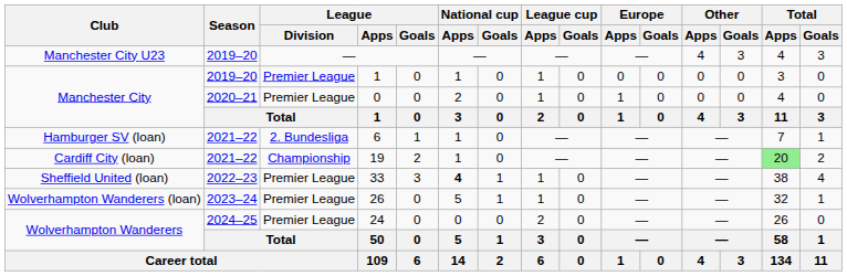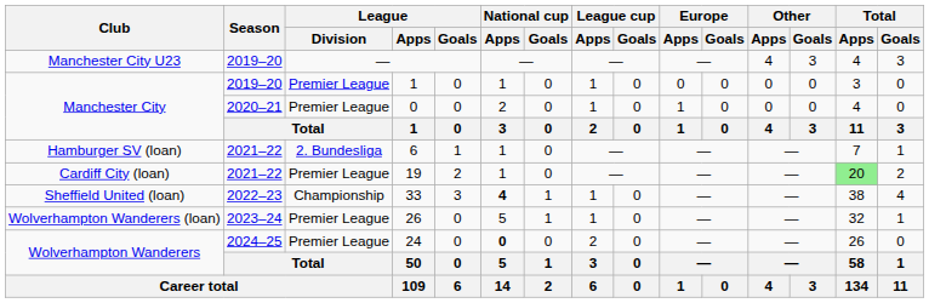19 | League / Division: Championship -> Premier League
33 | League / Division: Premier League -> Championship
24 | National cup / Apps: normal -> bold
